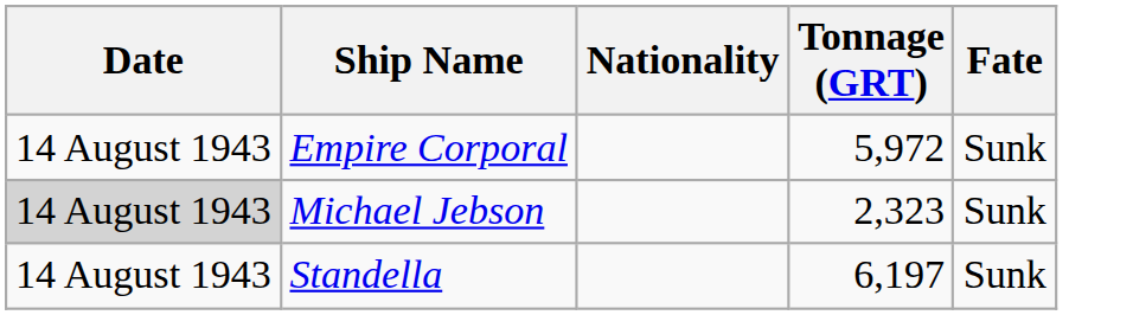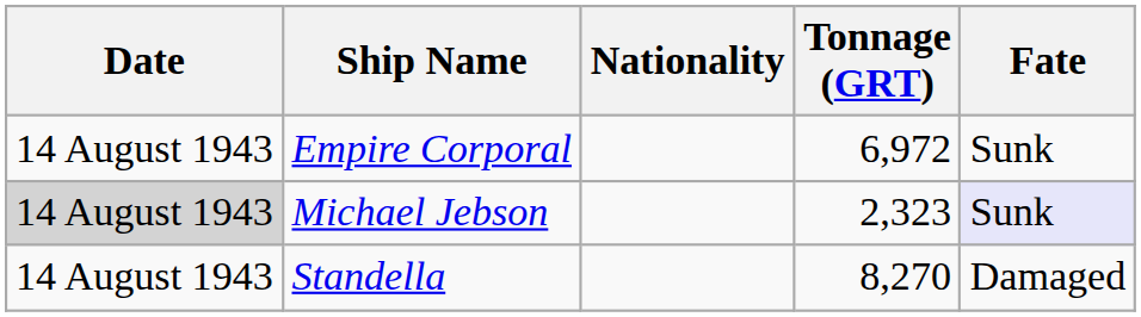Empire Corporal | Tonnage (GRT): 5,972 -> 6,972
Michael Jebson | Fate: no background -> lavender background
Standella | Tonnage (GRT): 6,197 -> 8,270
Standella | Fate: Sunk -> Damaged
